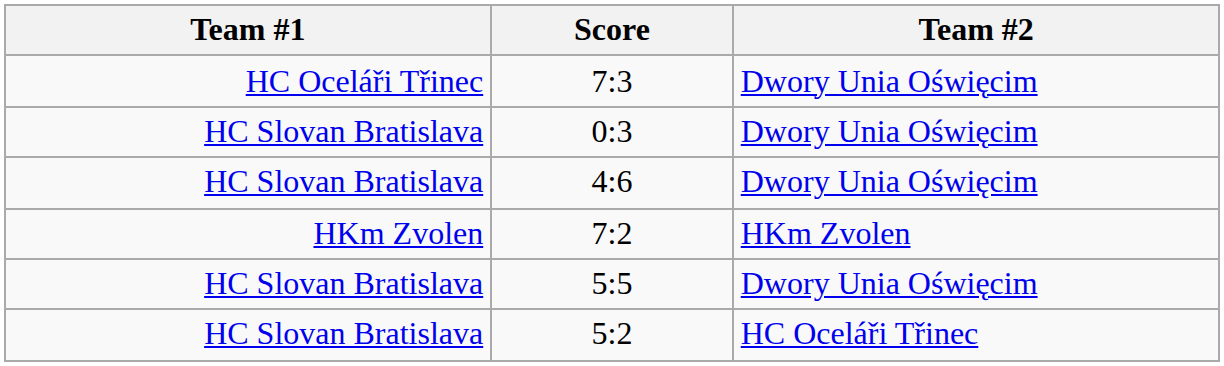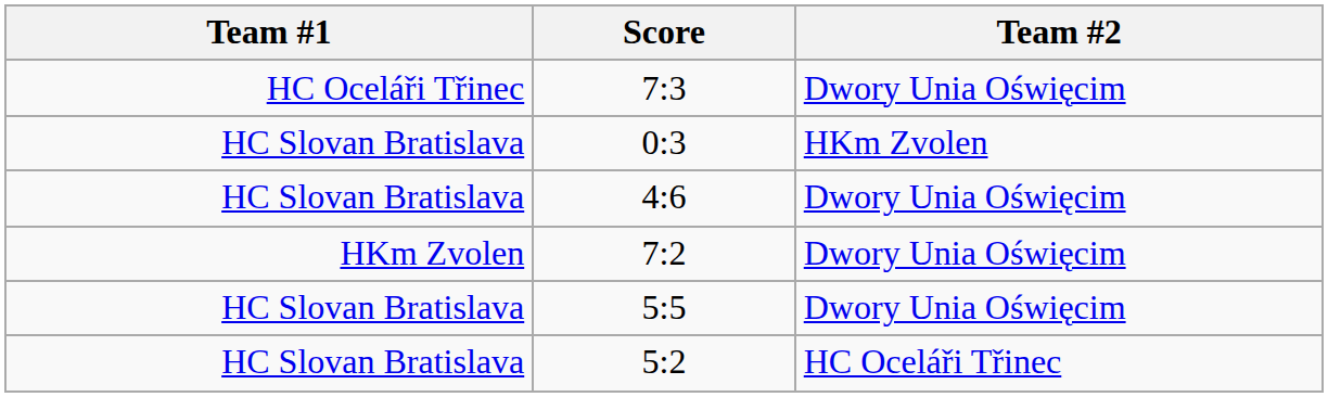0:3 | Team #2: Dwory Unia Oświęcim -> HKm Zvolen
7:2 | Team #2: HKm Zvolen -> Dwory Unia Oświęcim
